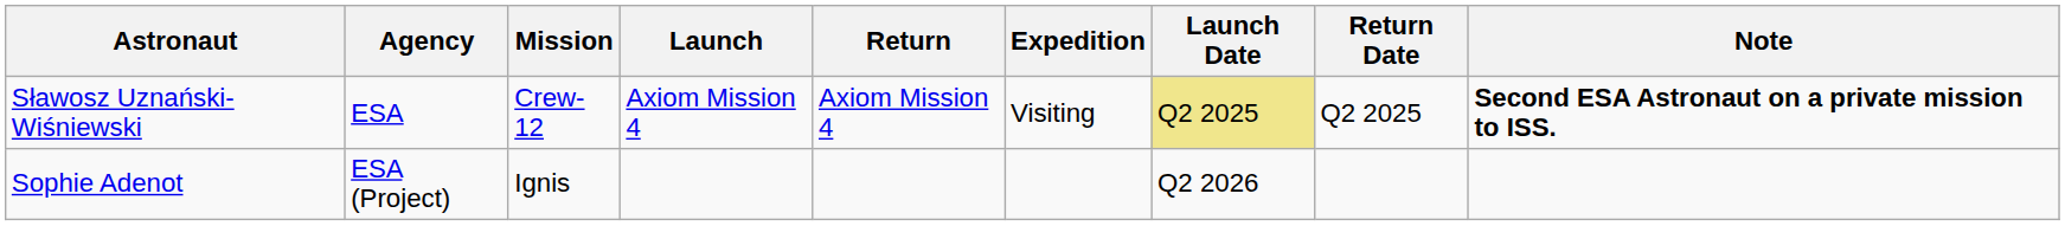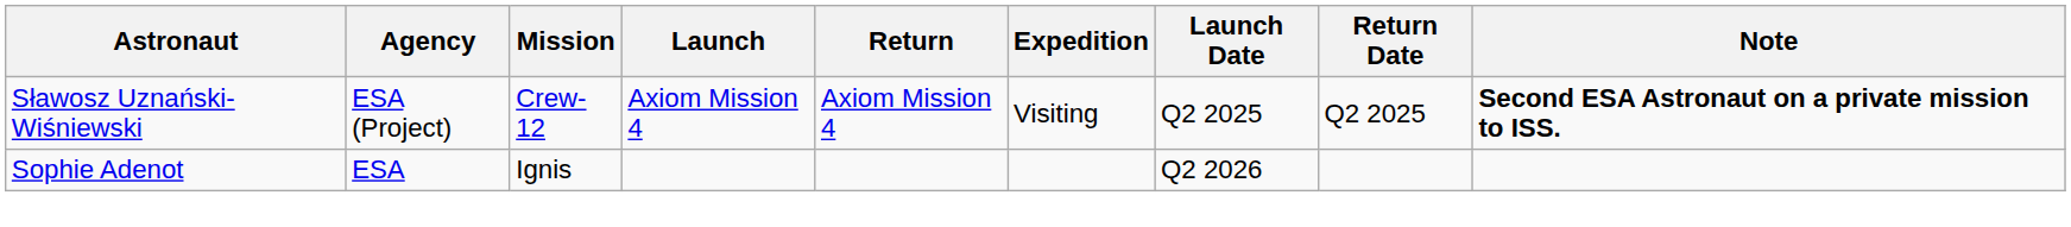Sławosz Uznański-Wiśniewski | Agency: ESA -> ESA (Project)
Sławosz Uznański-Wiśniewski | Launch Date: khaki background -> no background
Sophie Adenot | Agency: ESA (Project) -> ESA
